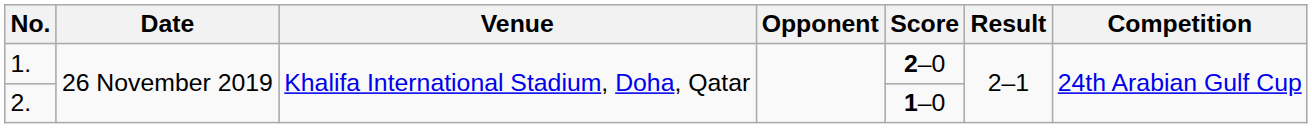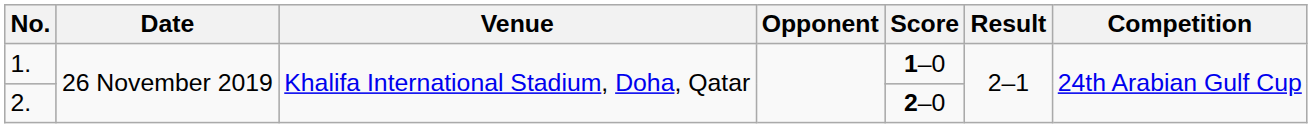1. | Score: 2–0 -> 1–0
2. | Score: 1–0 -> 2–0
